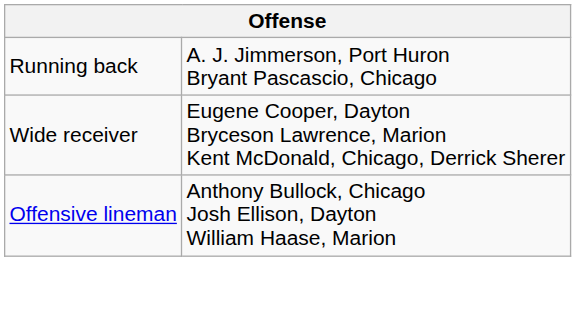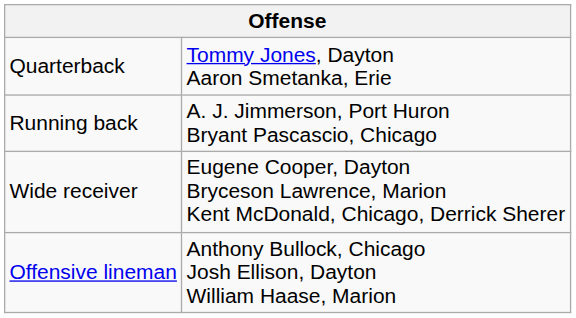+ row: Quarterback | Tommy Jones, Dayton Aaron Smetanka, Erie
